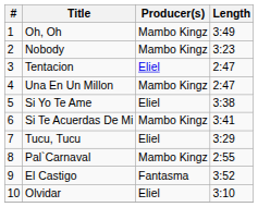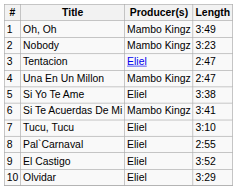Tucu, Tucu | Length: 3:29 -> 3:10
Pal`Carnaval | Producer(s): Mambo Kingz -> Eliel
El Castigo | Producer(s): Fantasma -> Eliel
Olvidar | Length: 3:10 -> 3:29
